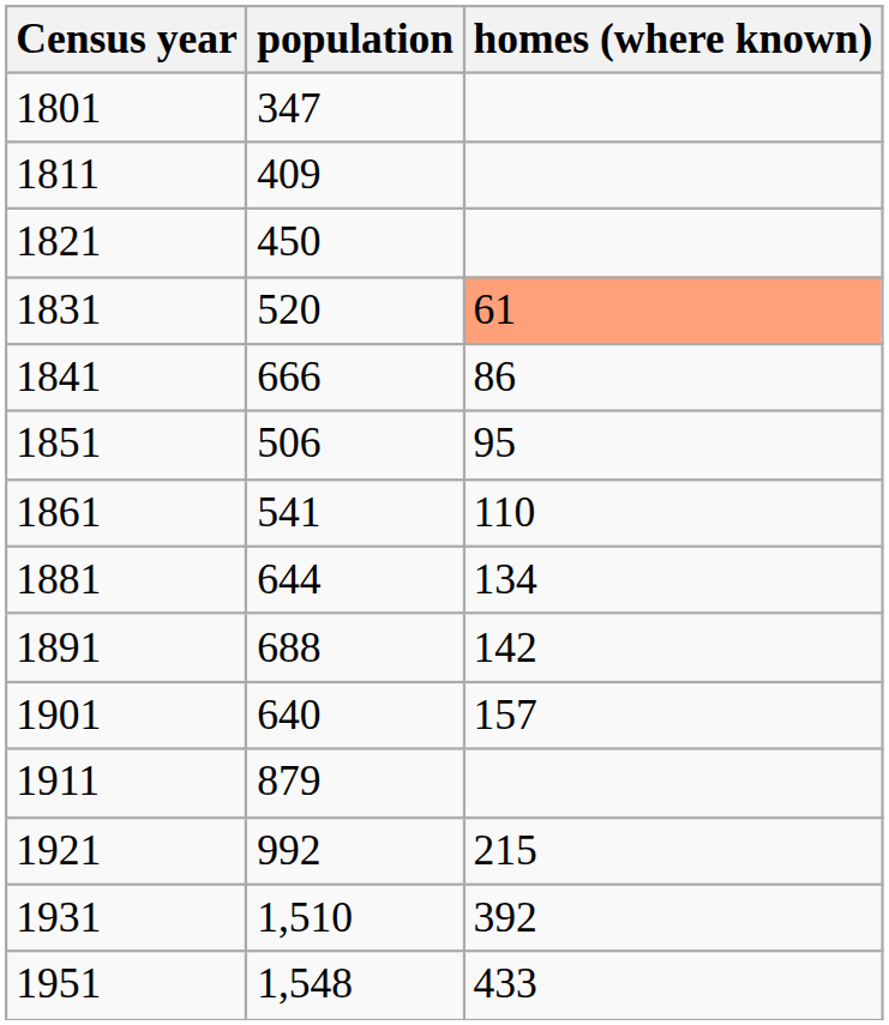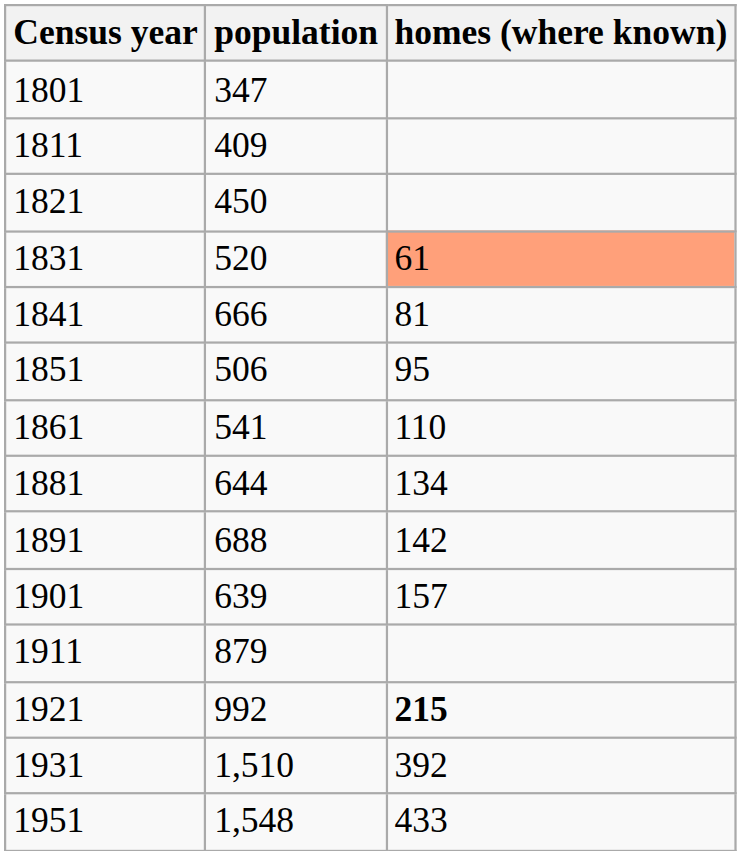1841 | homes (where known): 86 -> 81
1901 | population: 640 -> 639
1921 | homes (where known): normal -> bold
